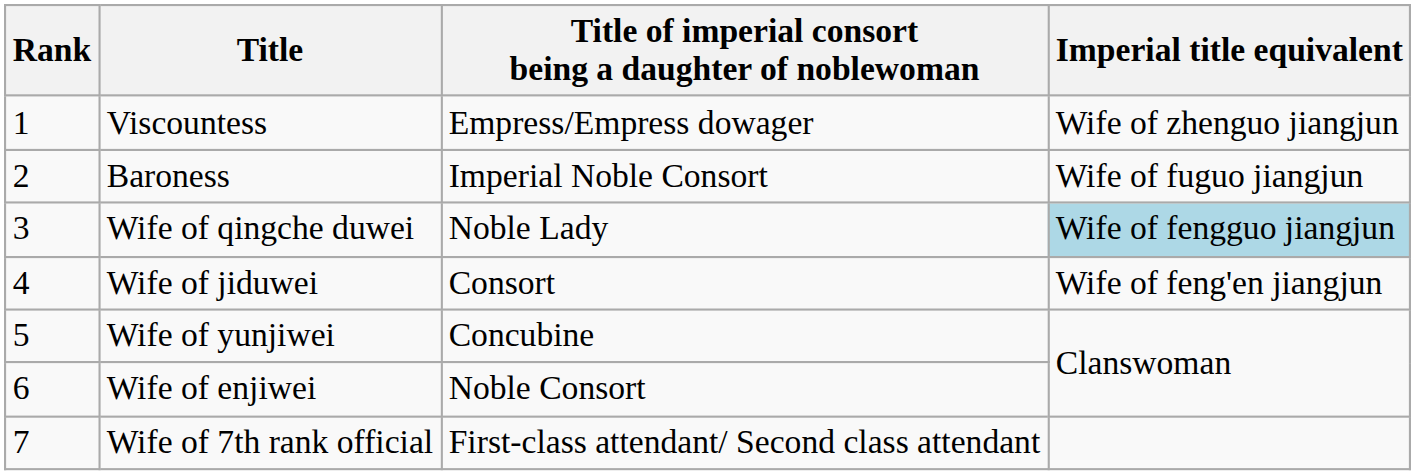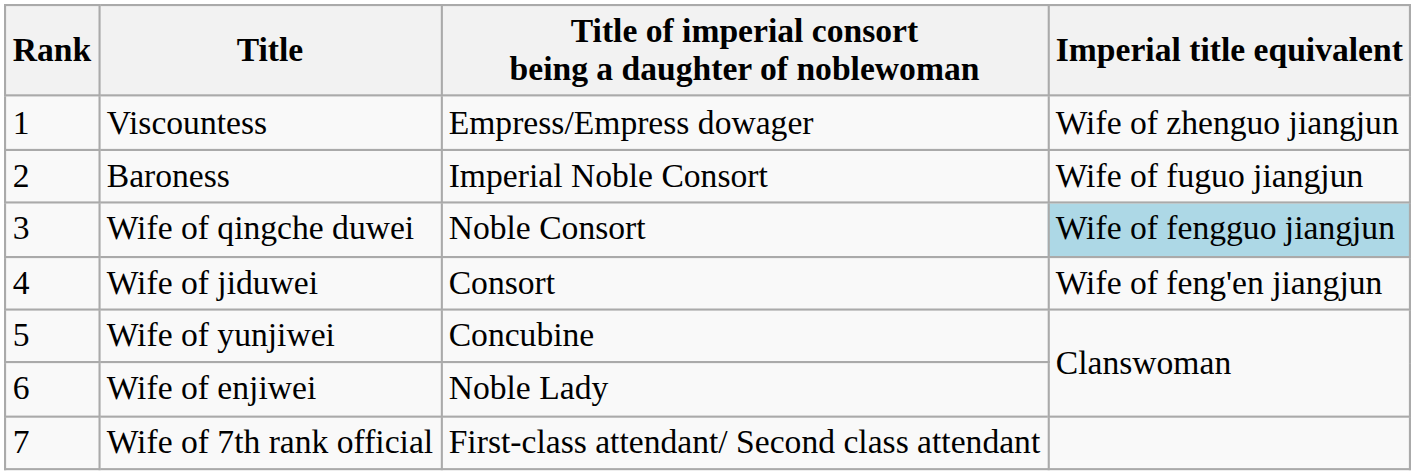Wife of qingche duwei | Title of imperial consort being a daughter of noblewoman: Noble Lady -> Noble Consort
Wife of enjiwei | Title of imperial consort being a daughter of noblewoman: Noble Consort -> Noble Lady
